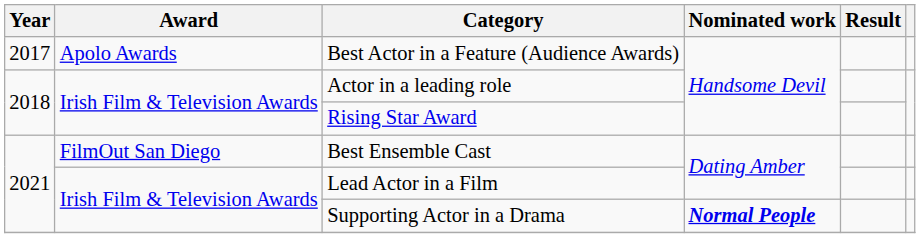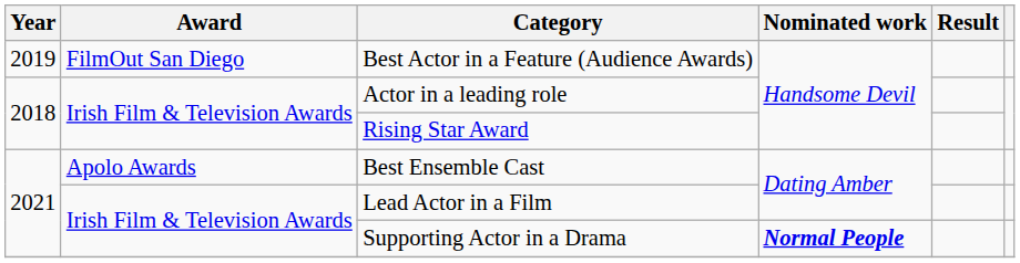Best Actor in a Feature (Audience Awards) | Year: 2017 -> 2019
Best Actor in a Feature (Audience Awards) | Award: Apolo Awards -> FilmOut San Diego
Best Ensemble Cast | Award: FilmOut San Diego -> Apolo Awards
